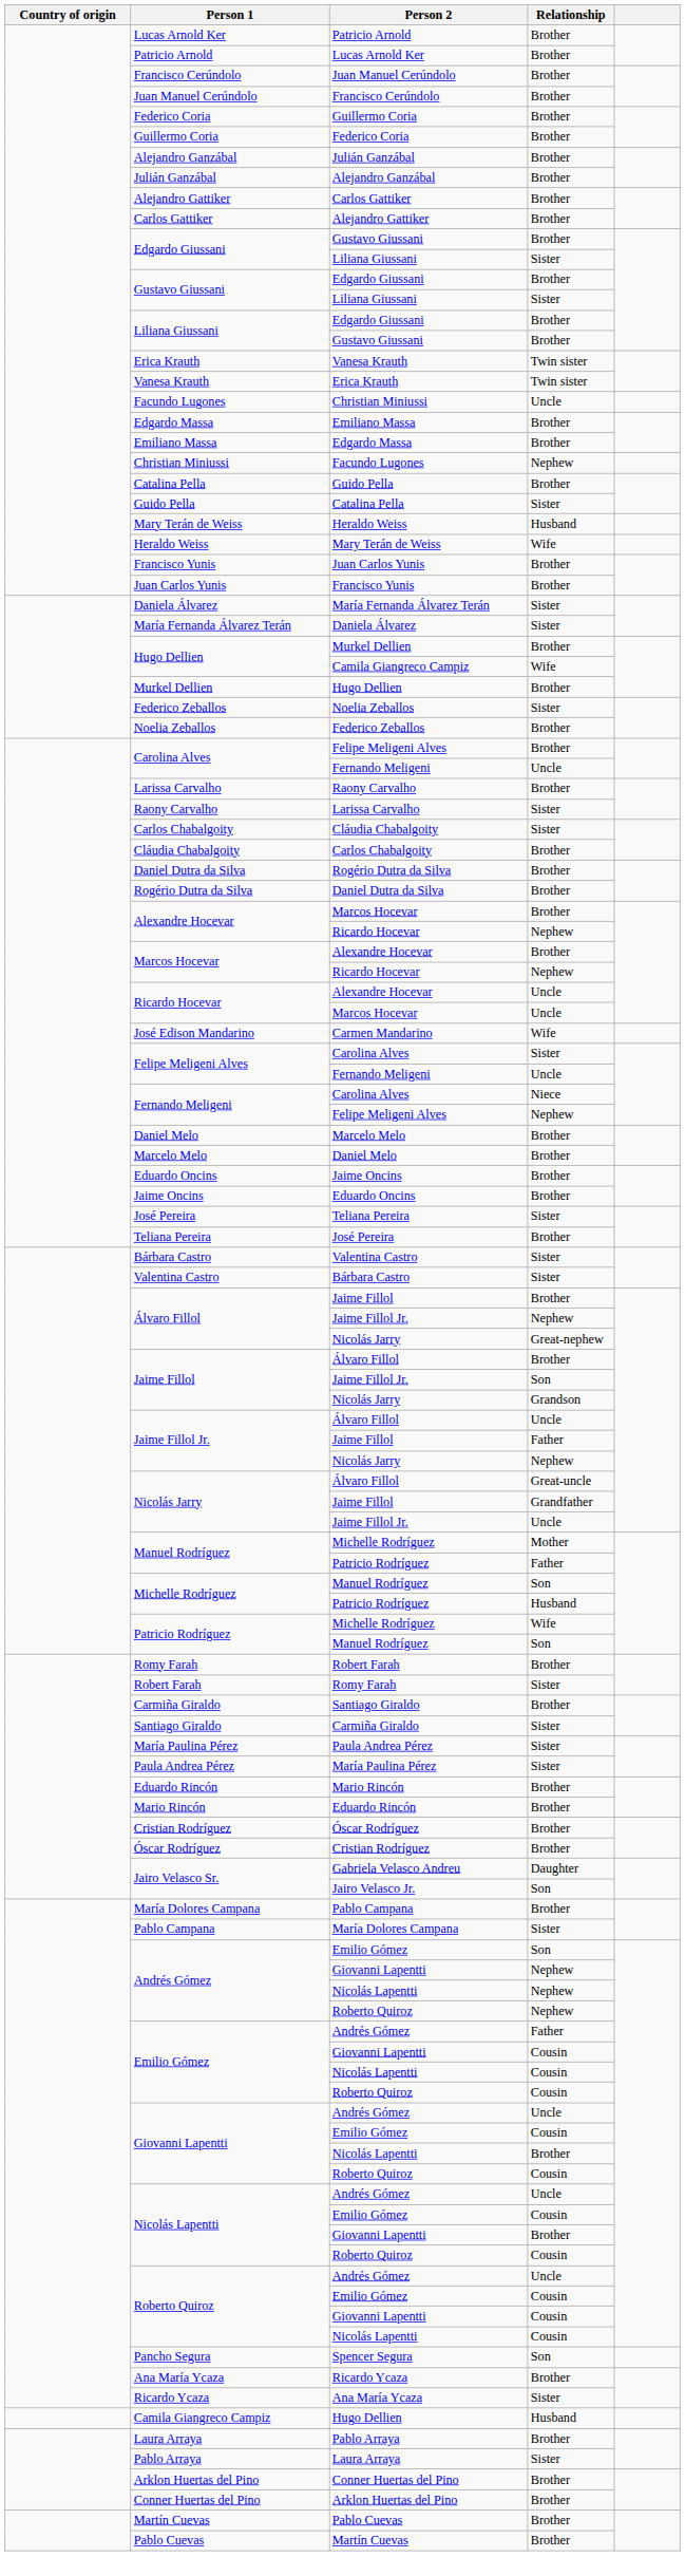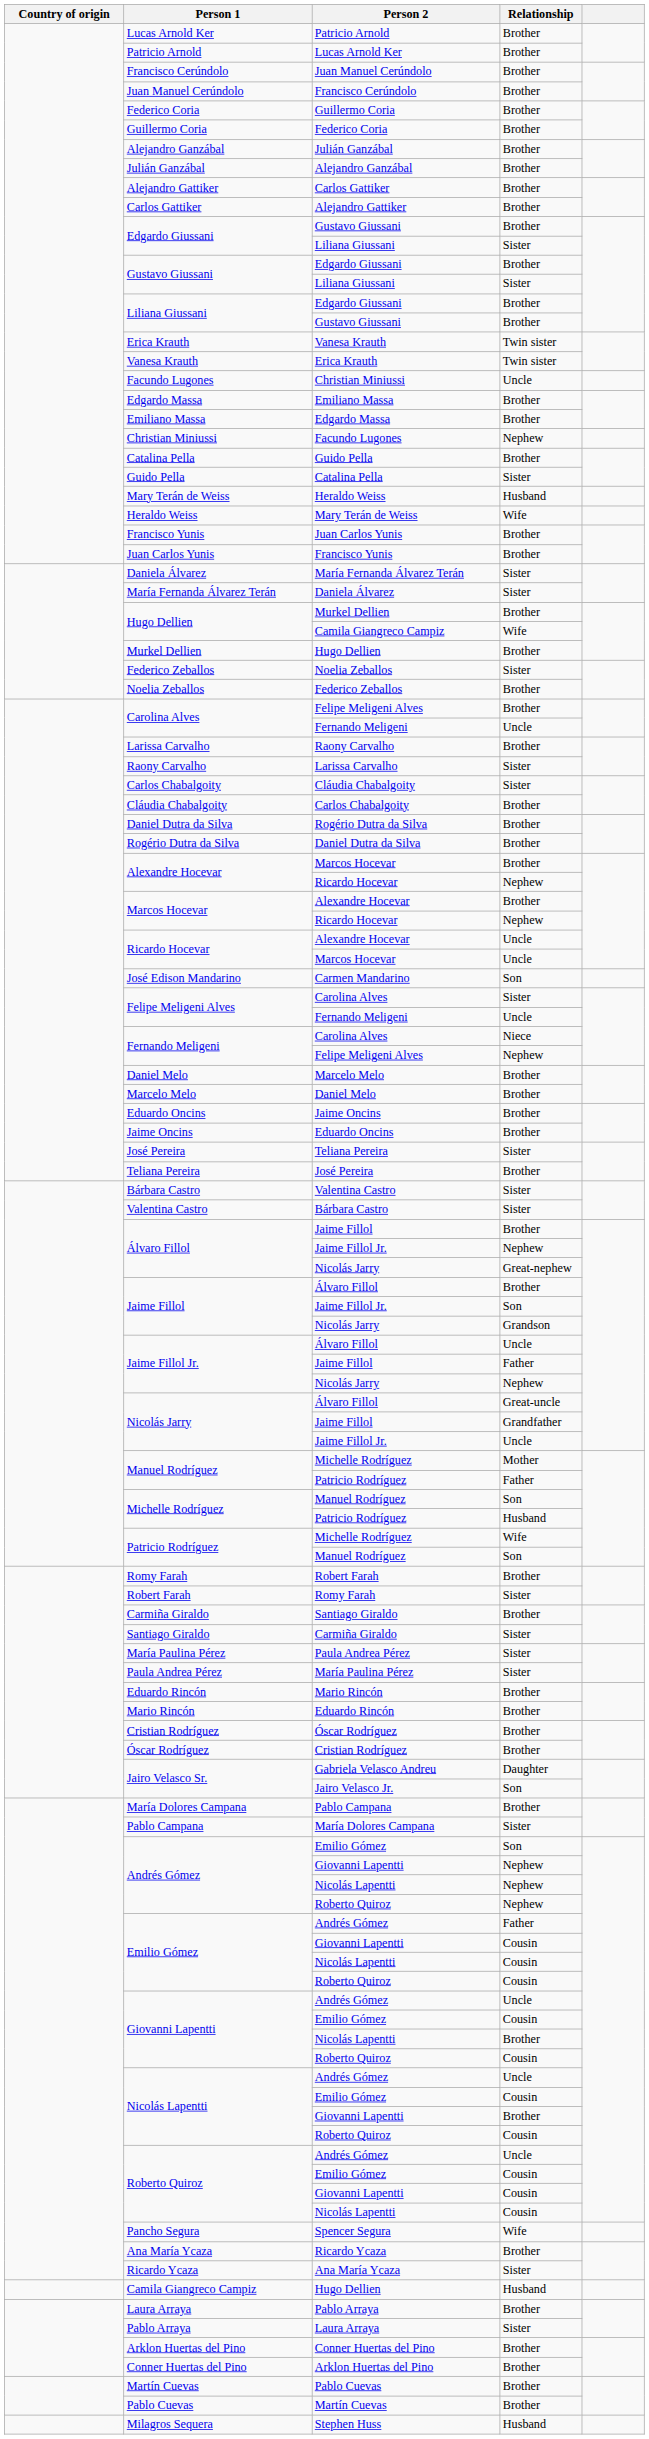Carmen Mandarino | Relationship: Wife -> Son
Spencer Segura | Relationship: Son -> Wife
+ row: Milagros Sequera | Stephen Huss | Husband
